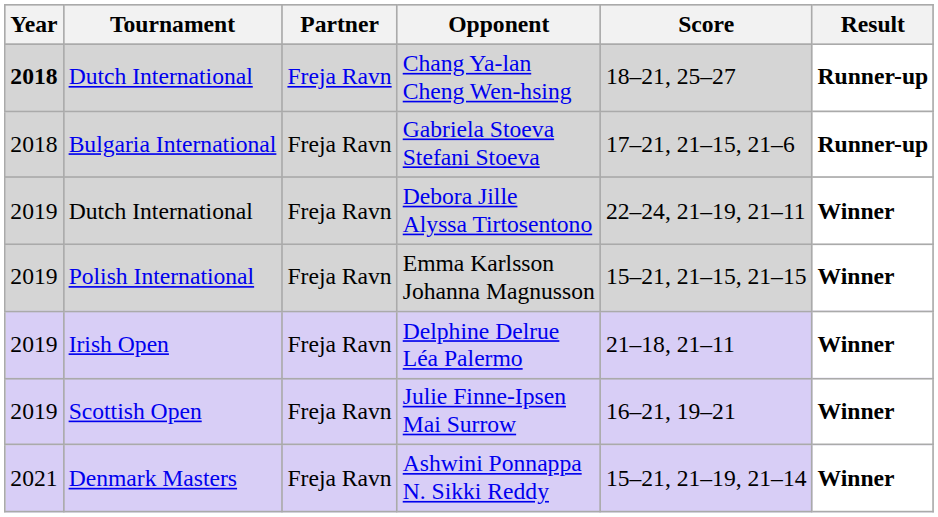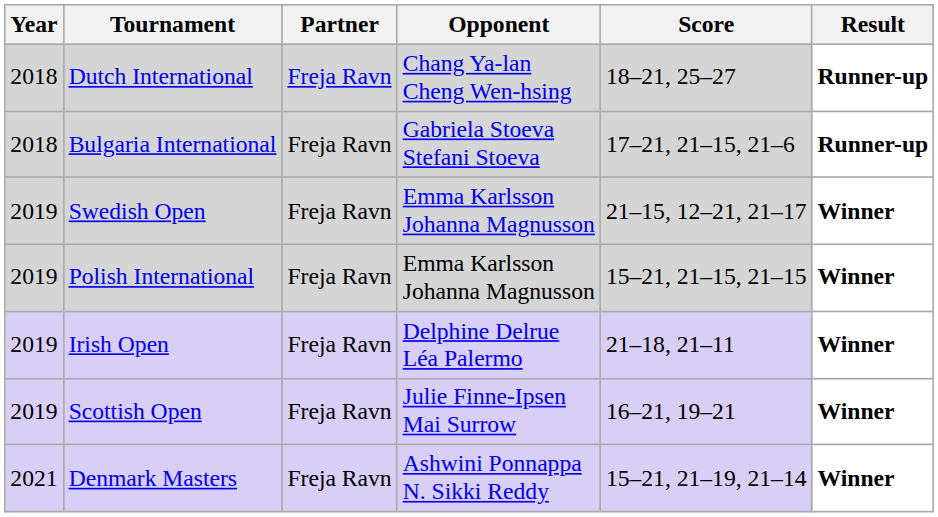Dutch International / Chang Ya-lan Cheng Wen-hsing | Year: bold -> normal
+ row: 2019 | Swedish Open | Freja Ravn | Emma Karlsson Johanna Magnusson | 21–15, 12–21, 21–17 | Winner
- row: 2019 | Dutch International | Freja Ravn | Debora Jille Alyssa Tirtosentono | 22–24, 21–19, 21–11 | Winner
